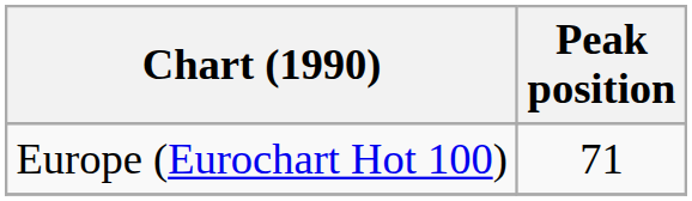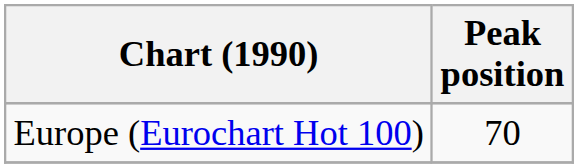Europe (Eurochart Hot 100) | Peak position: 71 -> 70
